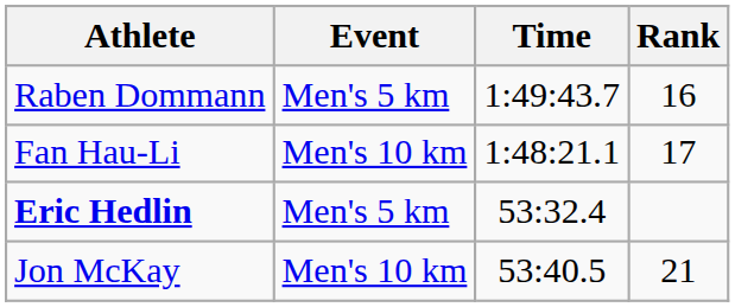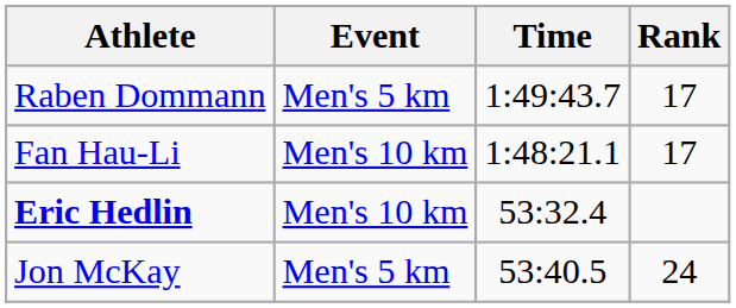Raben Dommann | Rank: 16 -> 17
Eric Hedlin | Event: Men's 5 km -> Men's 10 km
Jon McKay | Event: Men's 10 km -> Men's 5 km
Jon McKay | Rank: 21 -> 24
